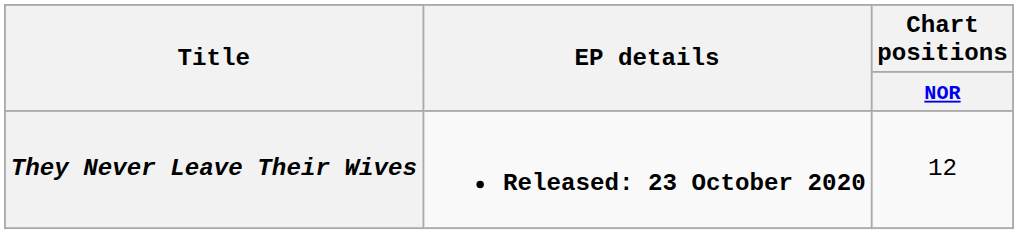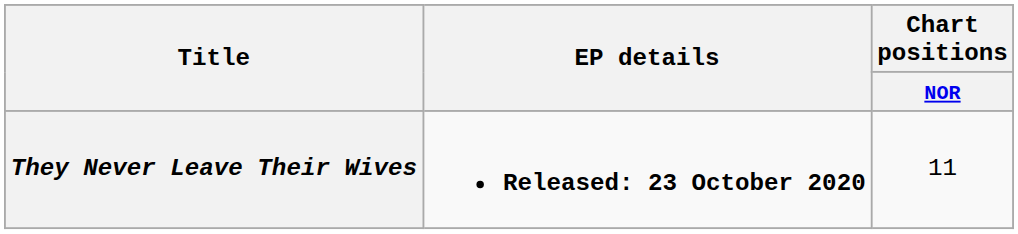They Never Leave Their Wives | Chart positions / NOR: 12 -> 11
